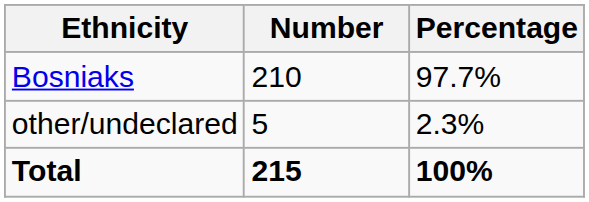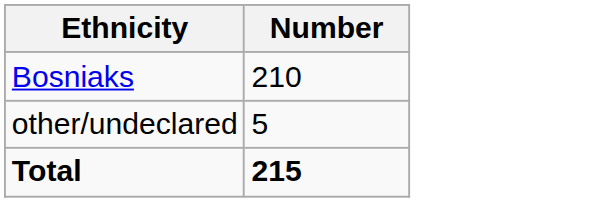- column: Percentage | 97.7% | 2.3% | 100%
